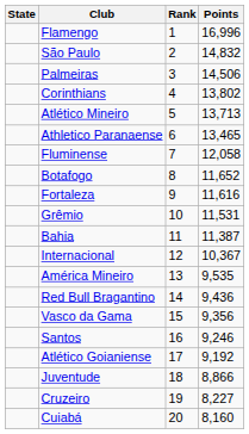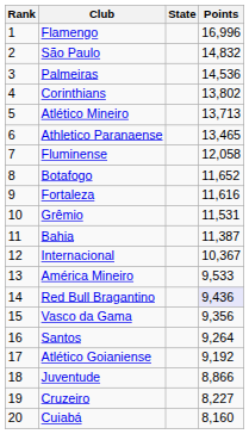columns swapped: Rank <-> State
Palmeiras | Points: 14,506 -> 14,536
América Mineiro | Points: 9,535 -> 9,533
Red Bull Bragantino | Points: no background -> lavender background
Santos | Points: 9,246 -> 9,264
